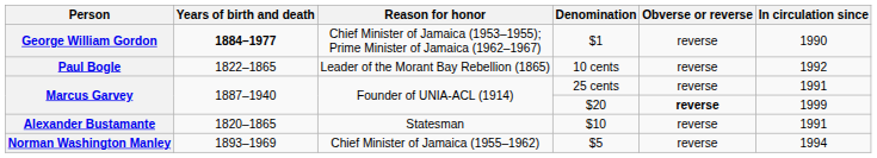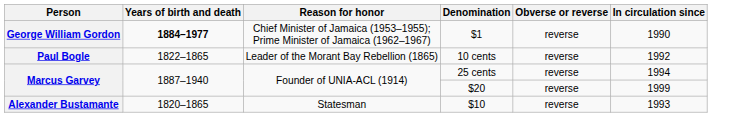25 cents | In circulation since: 1991 -> 1994
$20 | Obverse or reverse: bold -> normal
$10 | In circulation since: 1991 -> 1993
- row: Norman Washington Manley | 1893–1969 | Chief Minister of Jamaica (1955–1962) | $5 | reverse | 1994
